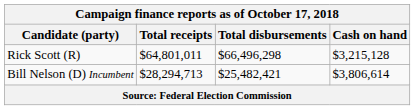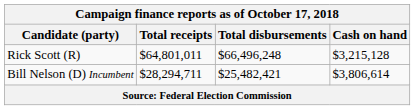Rick Scott (R) | Total disbursements: $66,496,298 -> $66,496,248
Bill Nelson (D) Incumbent | Total receipts: $28,294,713 -> $28,294,711
